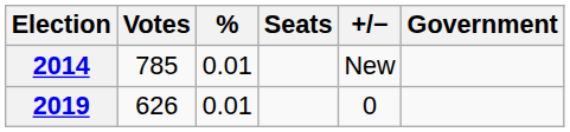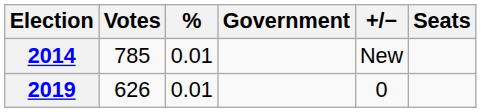columns swapped: Seats <-> Government
